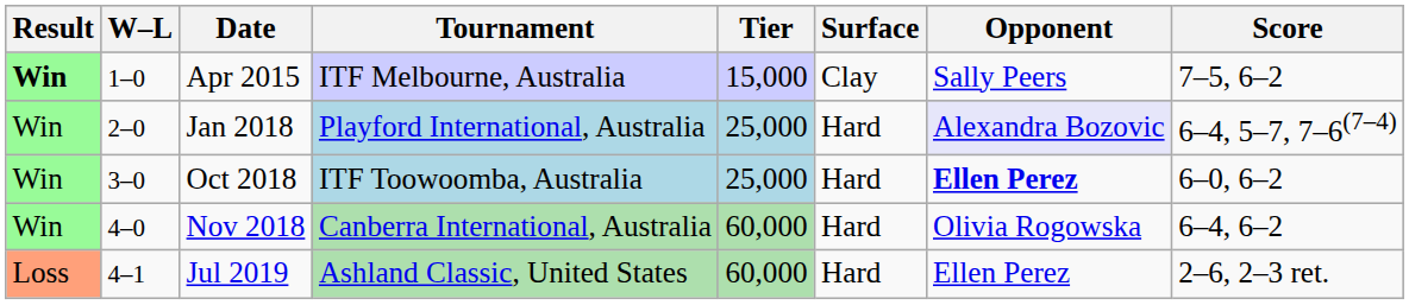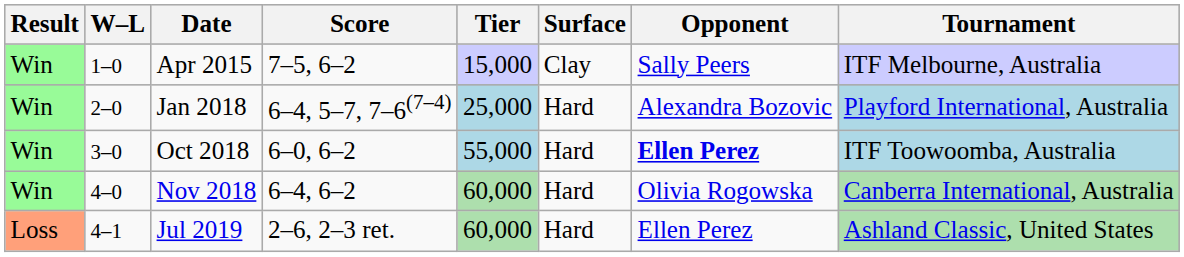columns swapped: Tournament <-> Score
Apr 2015 | Result: bold -> normal
Jan 2018 | Opponent: lavender background -> no background
Oct 2018 | Tier: 25,000 -> 55,000
